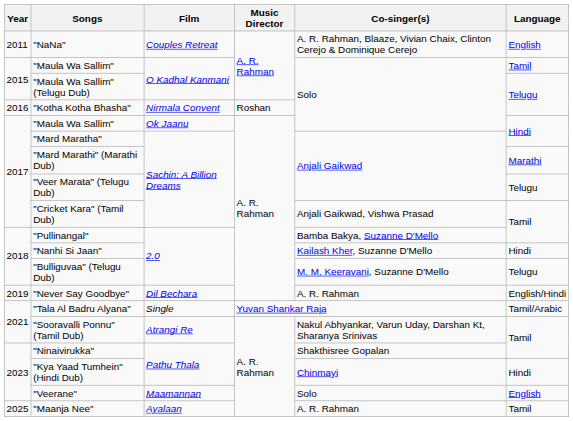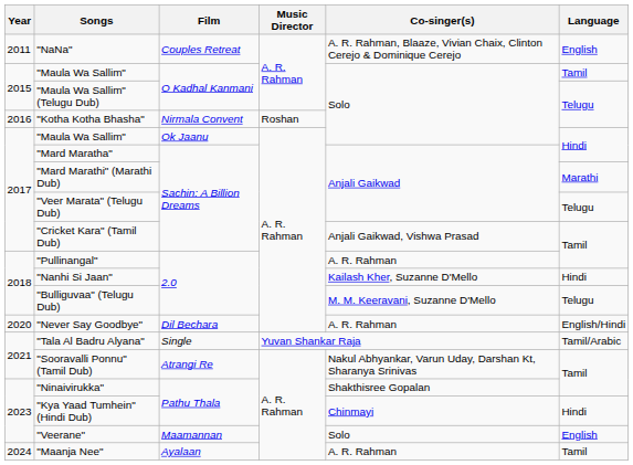"Pullinangal" | Co-singer(s): Bamba Bakya, Suzanne D'Mello -> A. R. Rahman
"Never Say Goodbye" | Year: 2019 -> 2020
"Maanja Nee" | Year: 2025 -> 2024
